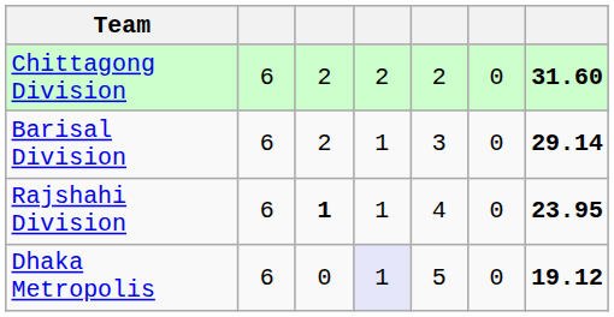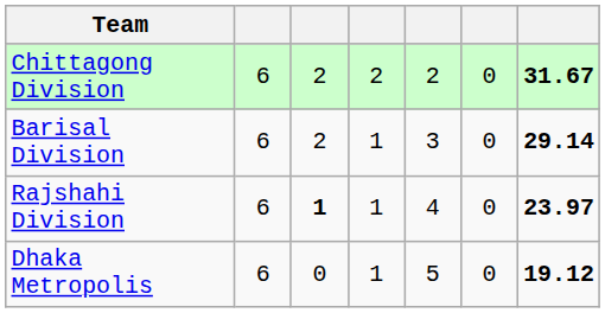Chittagong Division | column 7: 31.60 -> 31.67
Rajshahi Division | column 7: 23.95 -> 23.97
Dhaka Metropolis | column 4: lavender background -> no background
